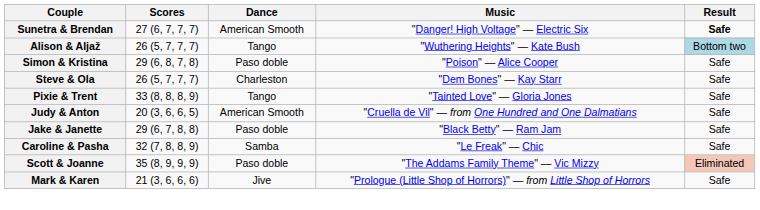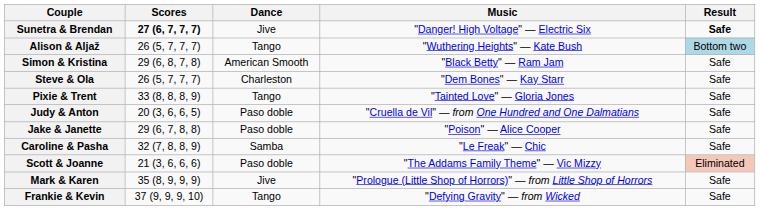Sunetra & Brendan | Scores: normal -> bold
Sunetra & Brendan | Dance: American Smooth -> Jive
Simon & Kristina | Dance: Paso doble -> American Smooth
Simon & Kristina | Music: "Poison" — Alice Cooper -> "Black Betty" — Ram Jam
Judy & Anton | Dance: American Smooth -> Paso doble
Jake & Janette | Music: "Black Betty" — Ram Jam -> "Poison" — Alice Cooper
Scott & Joanne | Scores: 35 (8, 9, 9, 9) -> 21 (3, 6, 6, 6)
Mark & Karen | Scores: 21 (3, 6, 6, 6) -> 35 (8, 9, 9, 9)
+ row: Frankie & Kevin | 37 (9, 9, 9, 10) | Tango | "Defying Gravity" — from Wicked | Safe
